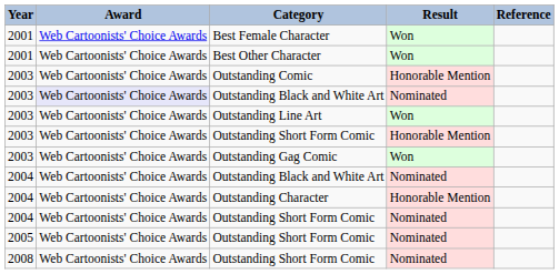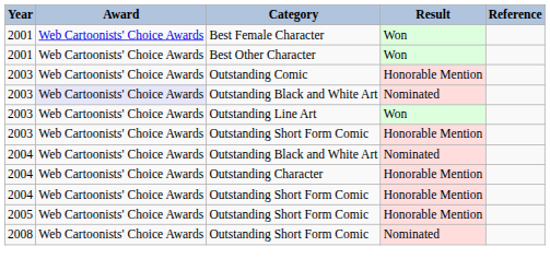- row: 2003 | Web Cartoonists' Choice Awards | Outstanding Gag Comic | Won
2004 / Outstanding Short Form Comic | Result: Nominated -> Honorable Mention
2005 / Outstanding Short Form Comic | Result: Nominated -> Honorable Mention
